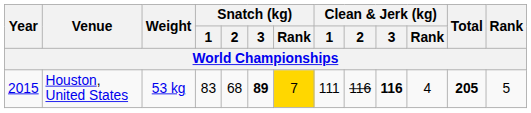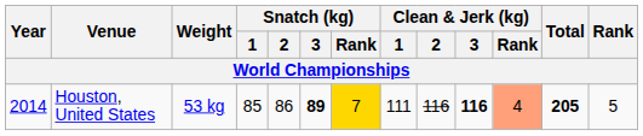Houston, United States | Year: 2015 -> 2014
Houston, United States | Snatch (kg) / 1: 83 -> 85
Houston, United States | Snatch (kg) / 2: 68 -> 86
Houston, United States | Clean & Jerk (kg) / Rank: no background -> lightsalmon background
